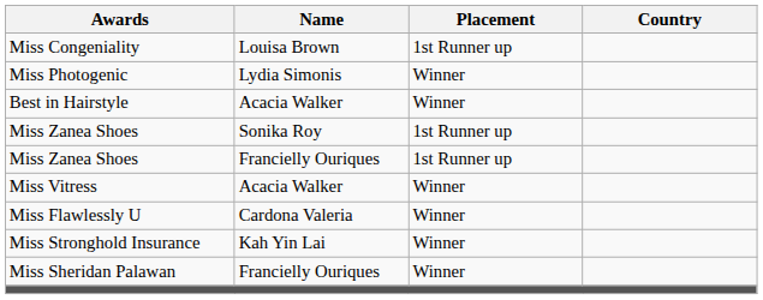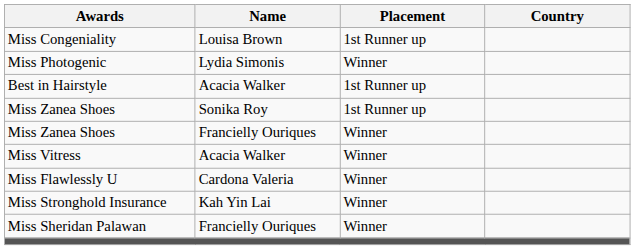Best in Hairstyle | Placement: Winner -> 1st Runner up
Miss Zanea Shoes / Francielly Ouriques | Placement: 1st Runner up -> Winner
